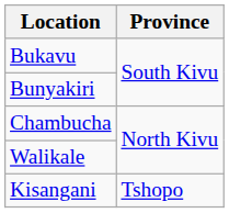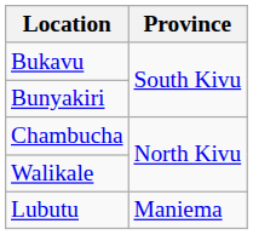+ row: Lubutu | Maniema
- row: Kisangani | Tshopo
